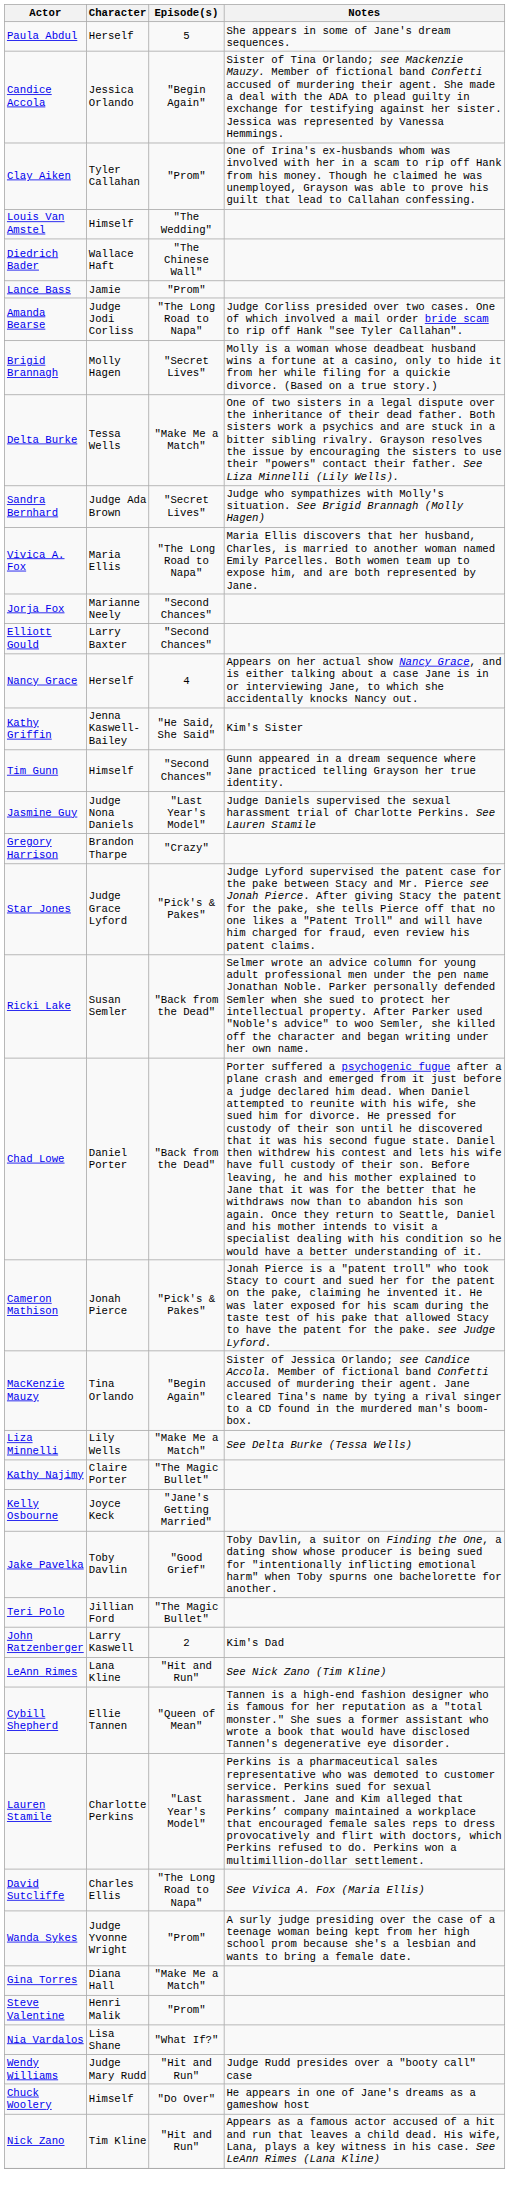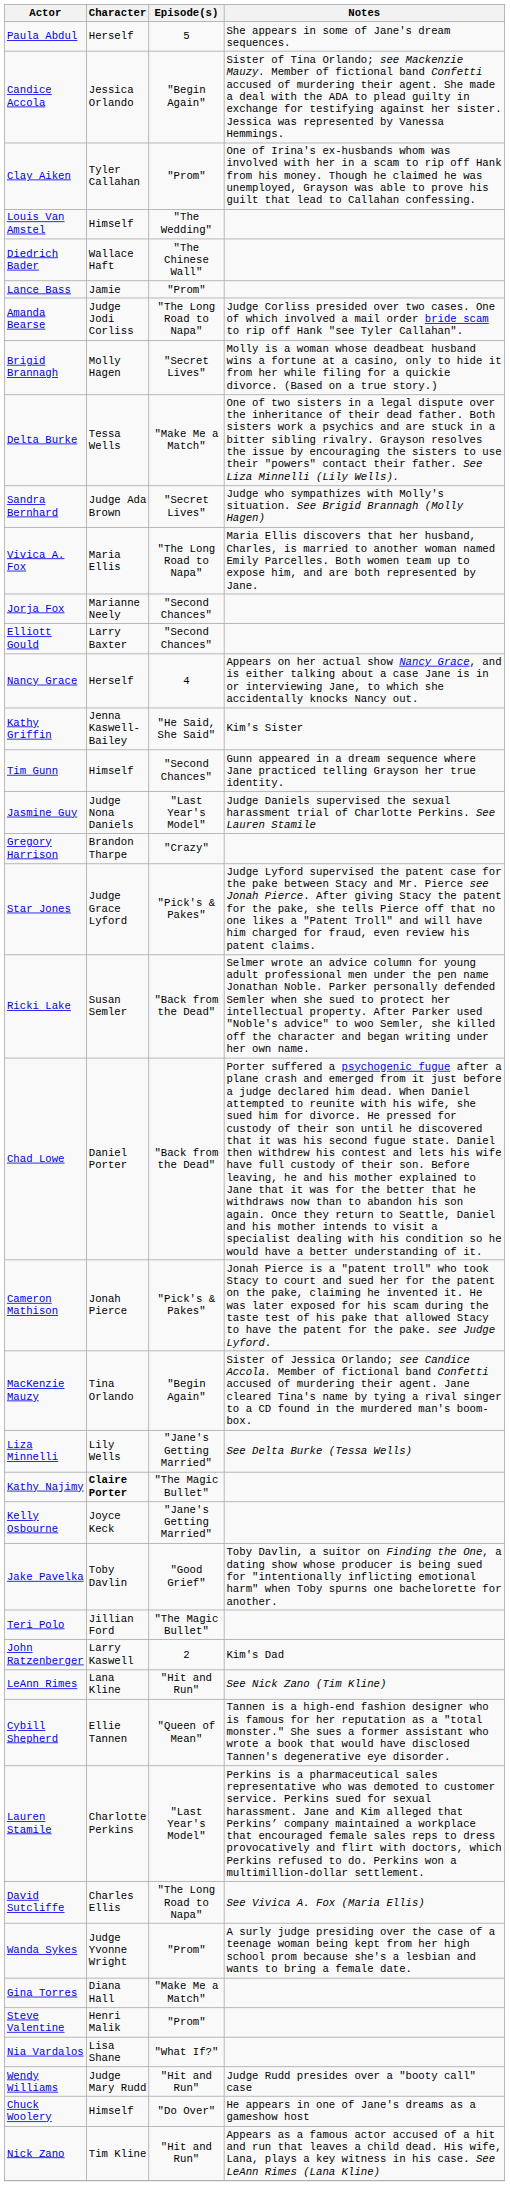Liza Minnelli | Episode(s): "Make Me a Match" -> "Jane's Getting Married"
Kathy Najimy | Character: normal -> bold
